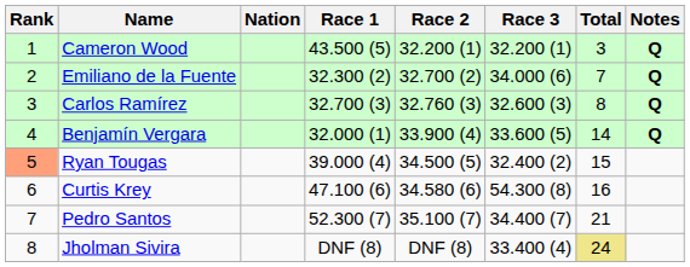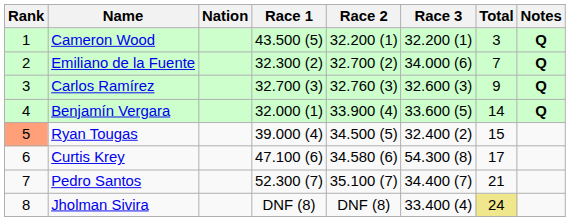Carlos Ramírez | Total: 8 -> 9
Curtis Krey | Total: 16 -> 17
